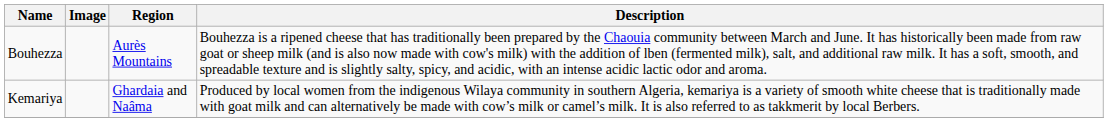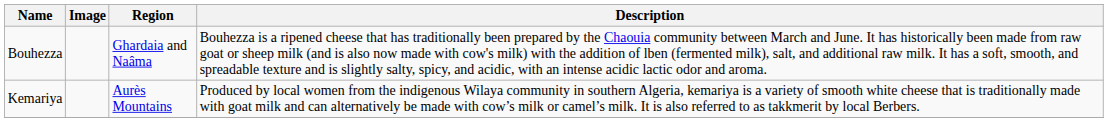Bouhezza | Region: Aurès Mountains -> Ghardaia and Naâma
Kemariya | Region: Ghardaia and Naâma -> Aurès Mountains
